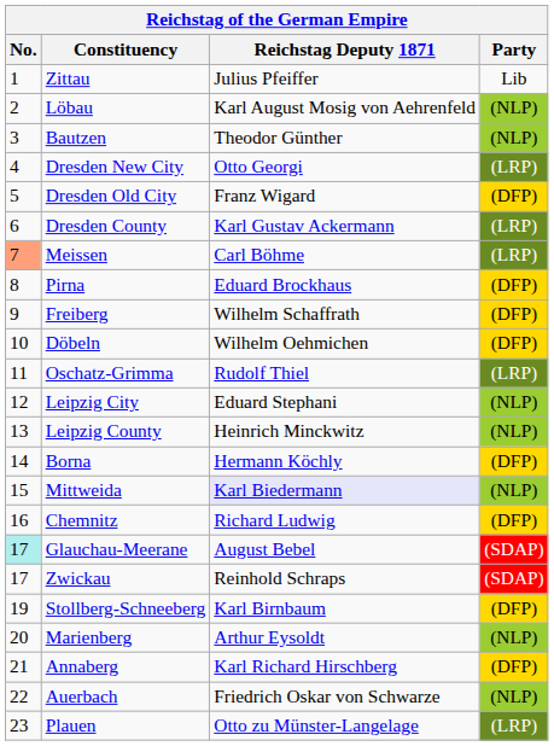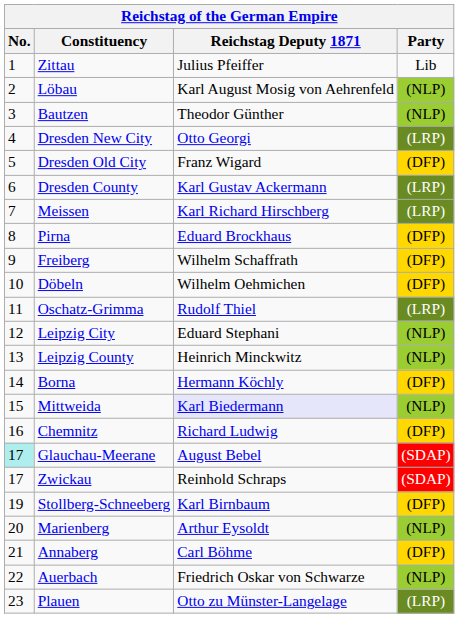Meissen | No.: lightsalmon background -> no background
Meissen | Reichstag Deputy 1871: Carl Böhme -> Karl Richard Hirschberg
Annaberg | Reichstag Deputy 1871: Karl Richard Hirschberg -> Carl Böhme
